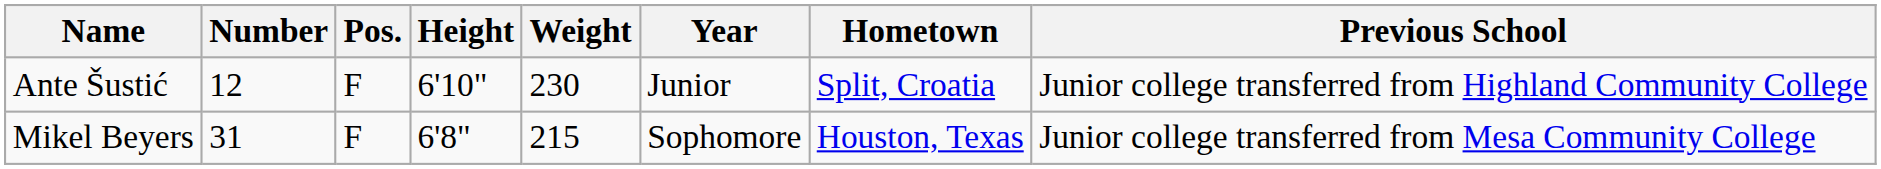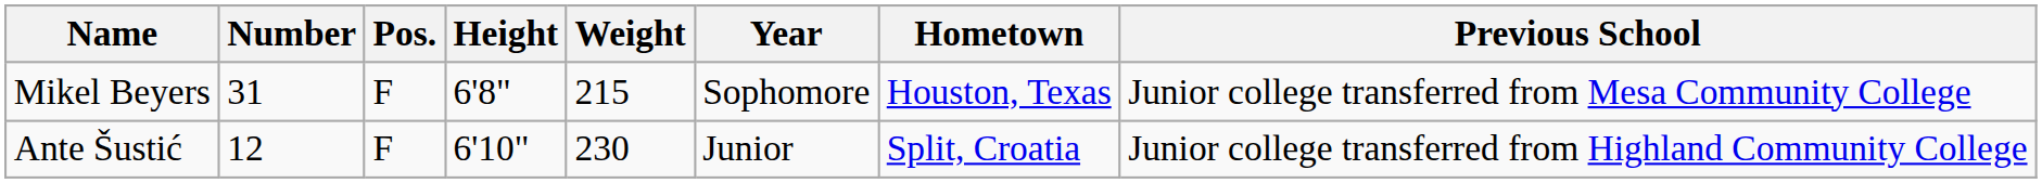rows swapped: Ante Šustić <-> Mikel Beyers
